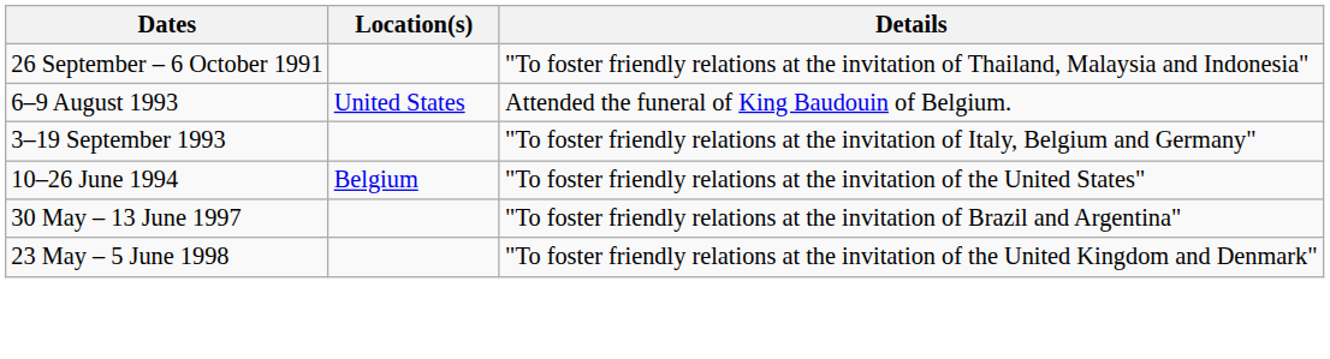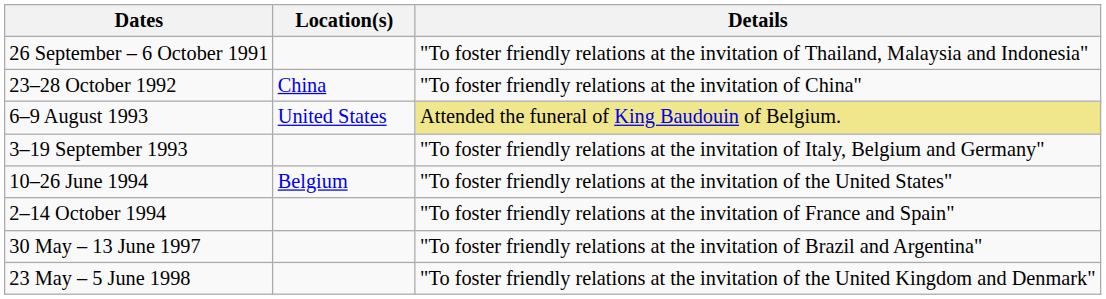+ row: 23–28 October 1992 | China | "To foster friendly relations at the invitation of China"
6–9 August 1993 | Details: no background -> khaki background
+ row: 2–14 October 1994 | "To foster friendly relations at the invitation of France and Spain"
